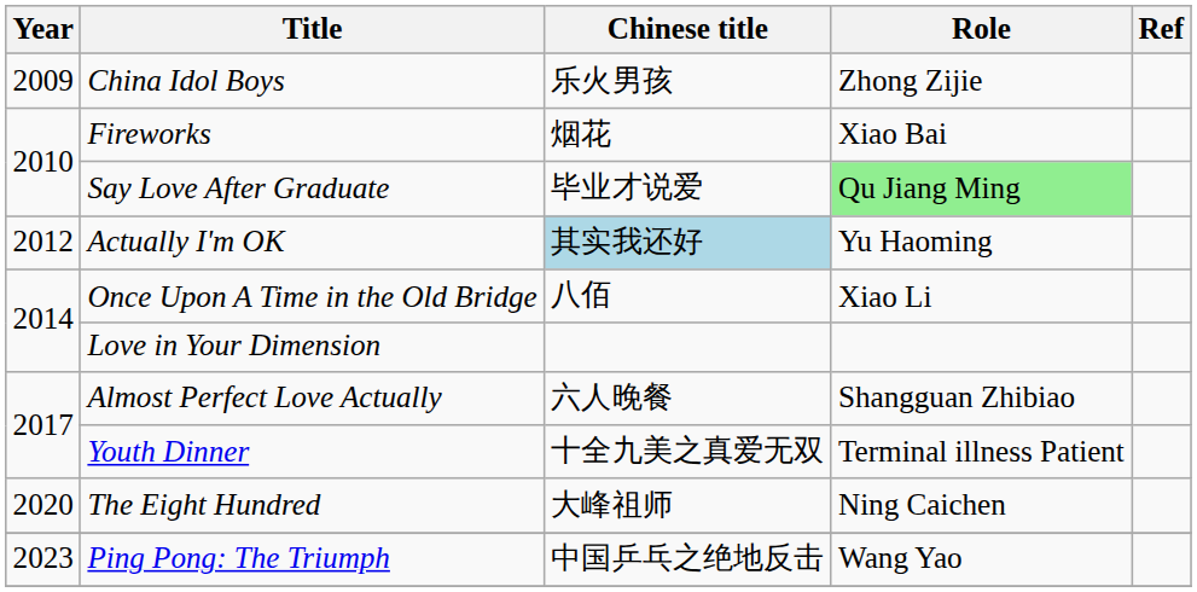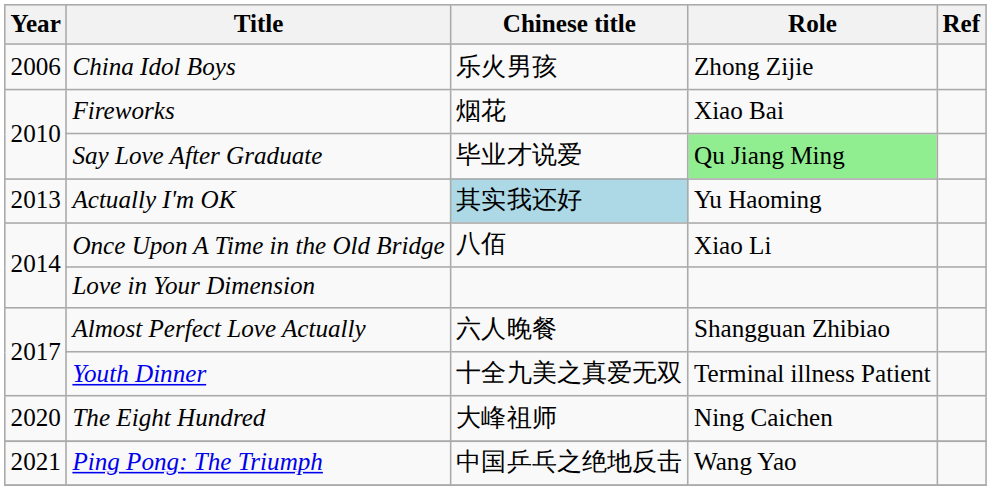China Idol Boys | Year: 2009 -> 2006
Actually I'm OK | Year: 2012 -> 2013
Ping Pong: The Triumph | Year: 2023 -> 2021
